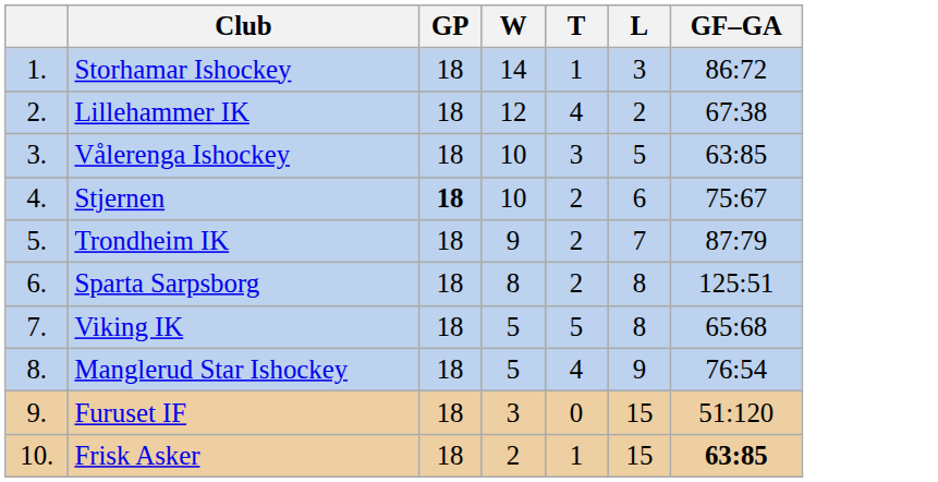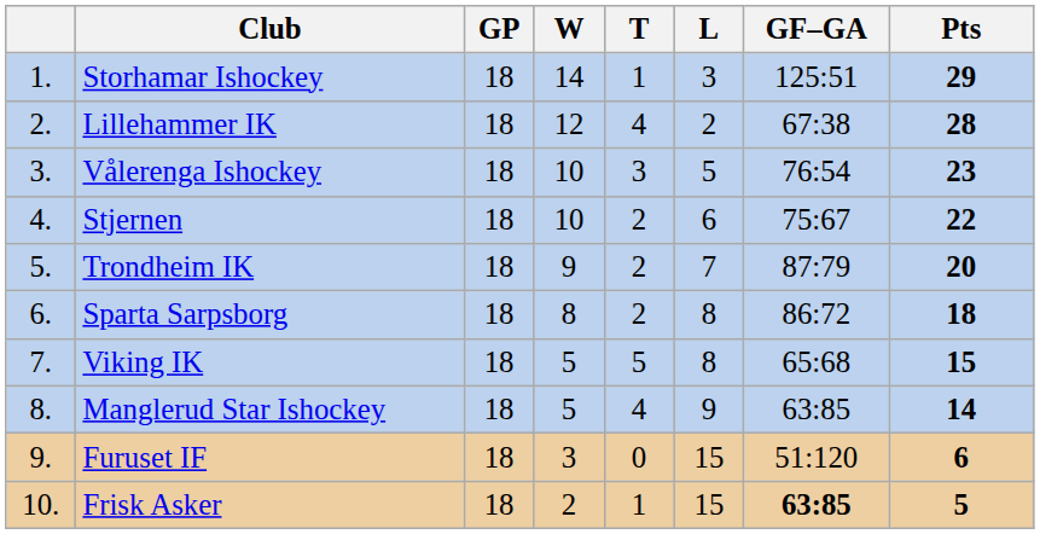+ column: Pts | 29 | 28 | 23 | 22 | 20 | 18 | 15 | 14 | 6 | 5
Storhamar Ishockey | GF–GA: 86:72 -> 125:51
Vålerenga Ishockey | GF–GA: 63:85 -> 76:54
Stjernen | GP: bold -> normal
Sparta Sarpsborg | GF–GA: 125:51 -> 86:72
Manglerud Star Ishockey | GF–GA: 76:54 -> 63:85
